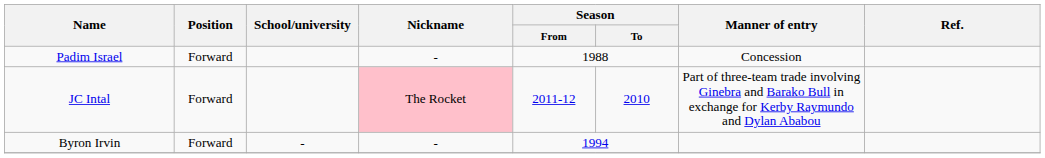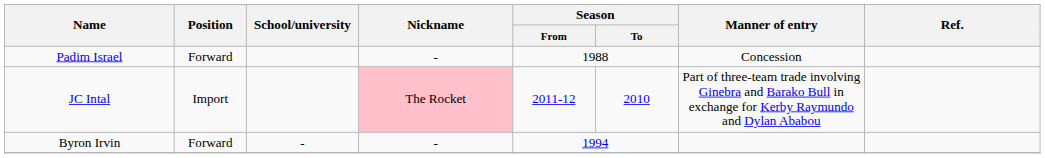JC Intal | Position: Forward -> Import
